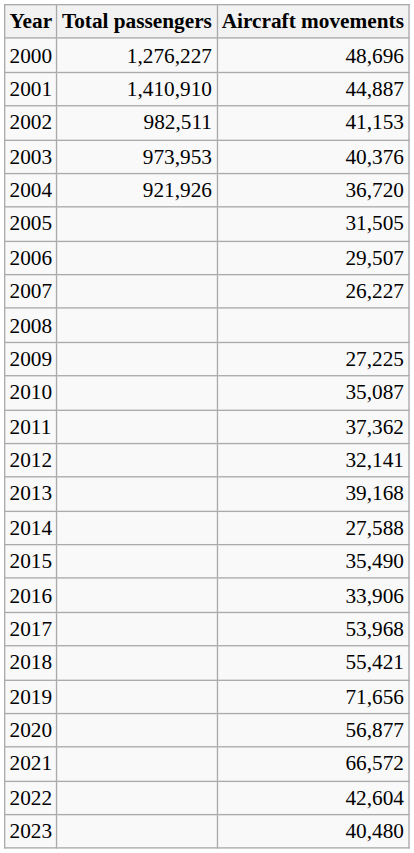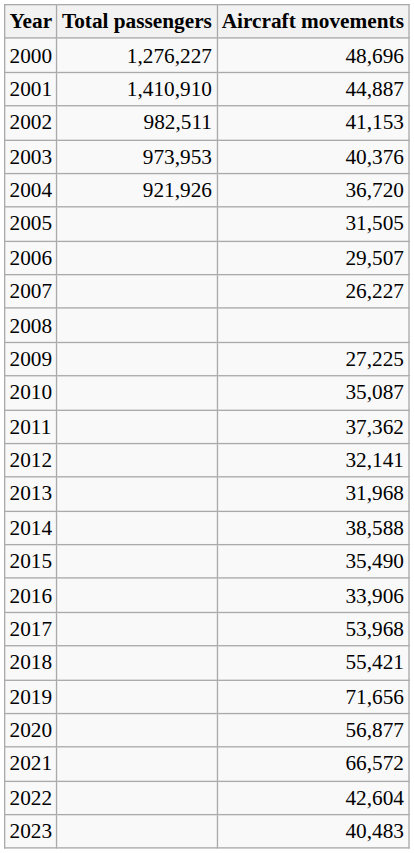2013 | Aircraft movements: 39,168 -> 31,968
2014 | Aircraft movements: 27,588 -> 38,588
2023 | Aircraft movements: 40,480 -> 40,483
